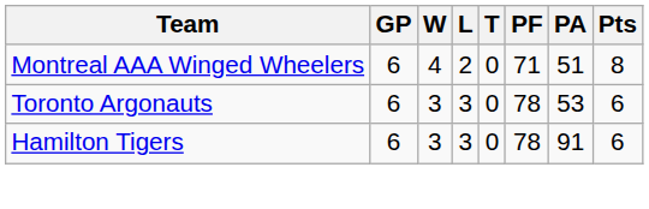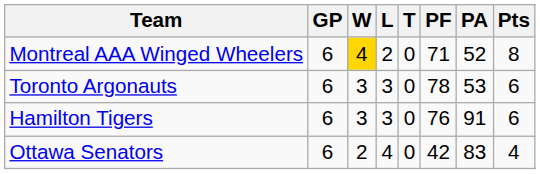Montreal AAA Winged Wheelers | W: no background -> gold background
Montreal AAA Winged Wheelers | PA: 51 -> 52
Hamilton Tigers | PF: 78 -> 76
+ row: Ottawa Senators | 6 | 2 | 4 | 0 | 42 | 83 | 4
